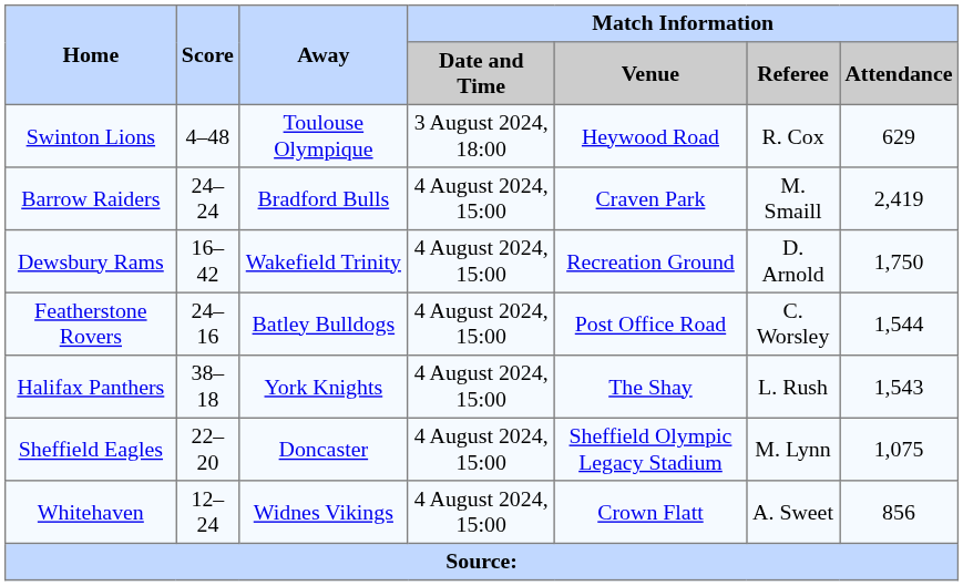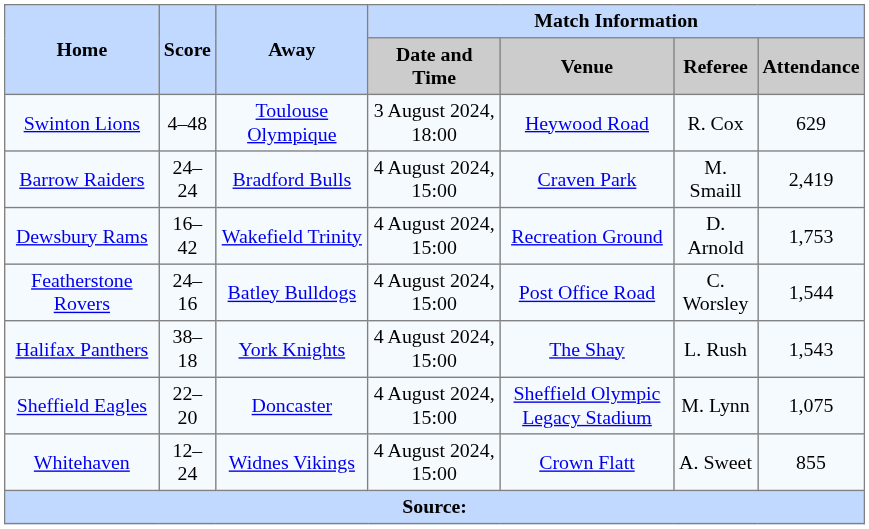Dewsbury Rams | Match Information / Attendance: 1,750 -> 1,753
Whitehaven | Match Information / Attendance: 856 -> 855
